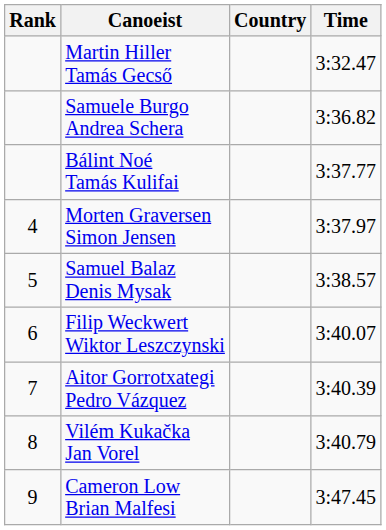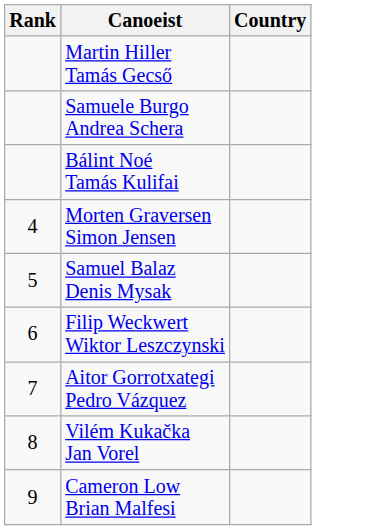- column: Time | 3:32.47 | 3:36.82 | 3:37.77 | 3:37.97 | 3:38.57 | 3:40.07 | 3:40.39 | 3:40.79 | 3:47.45
